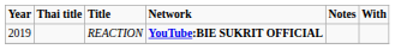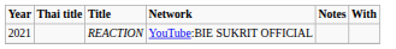REACTION | Year: 2019 -> 2021
REACTION | Network: bold -> normal
